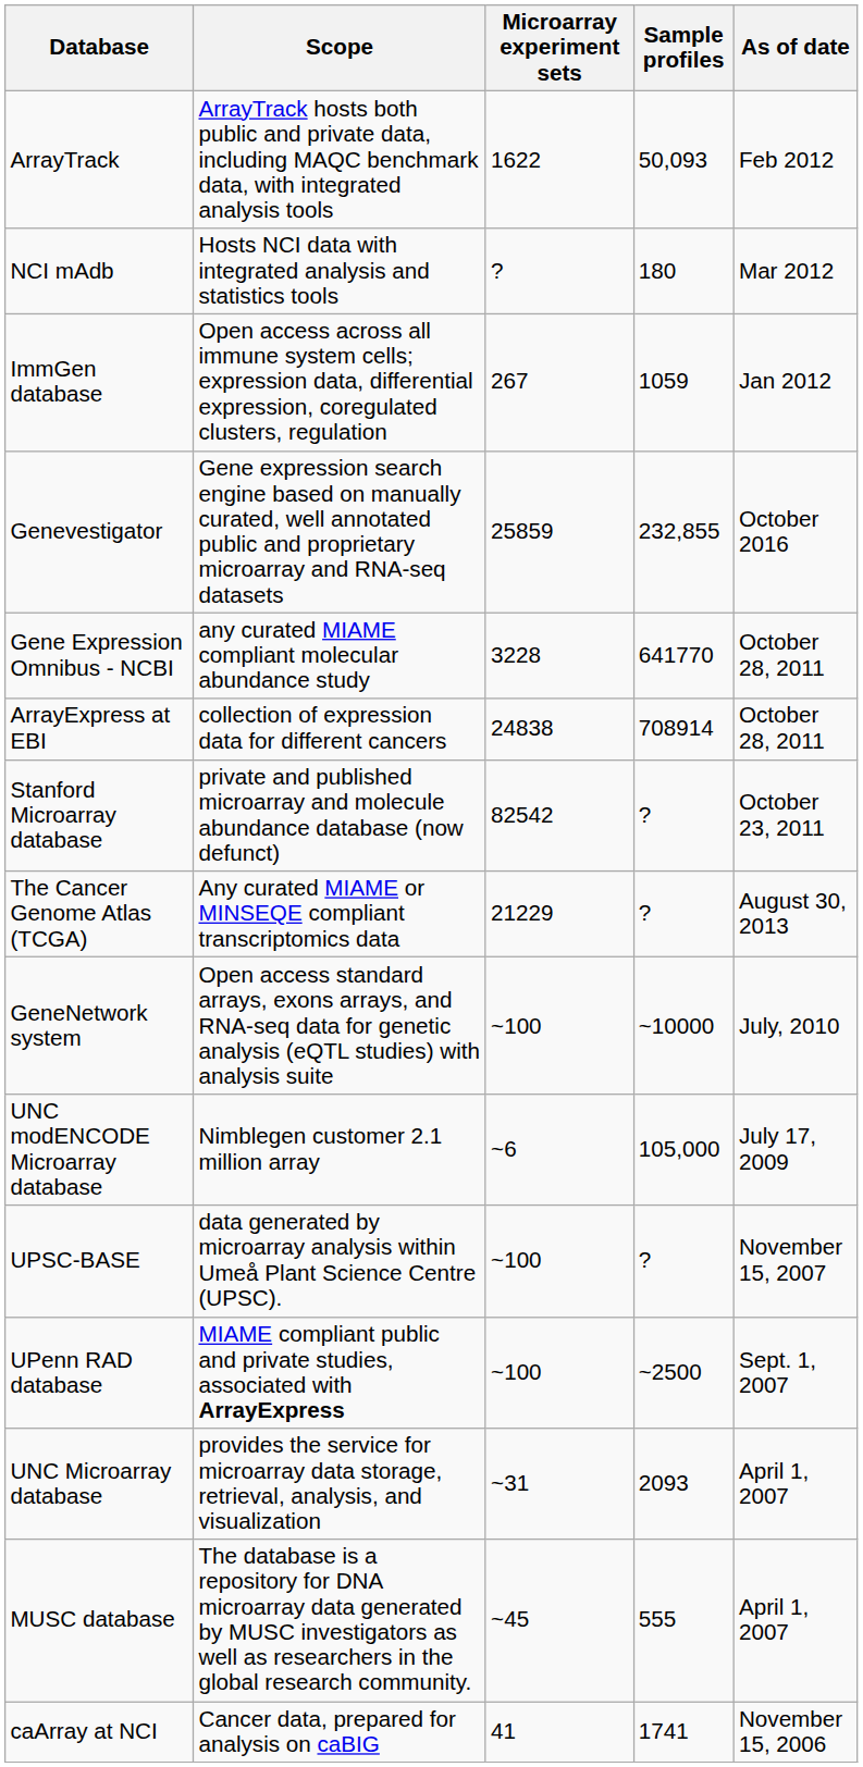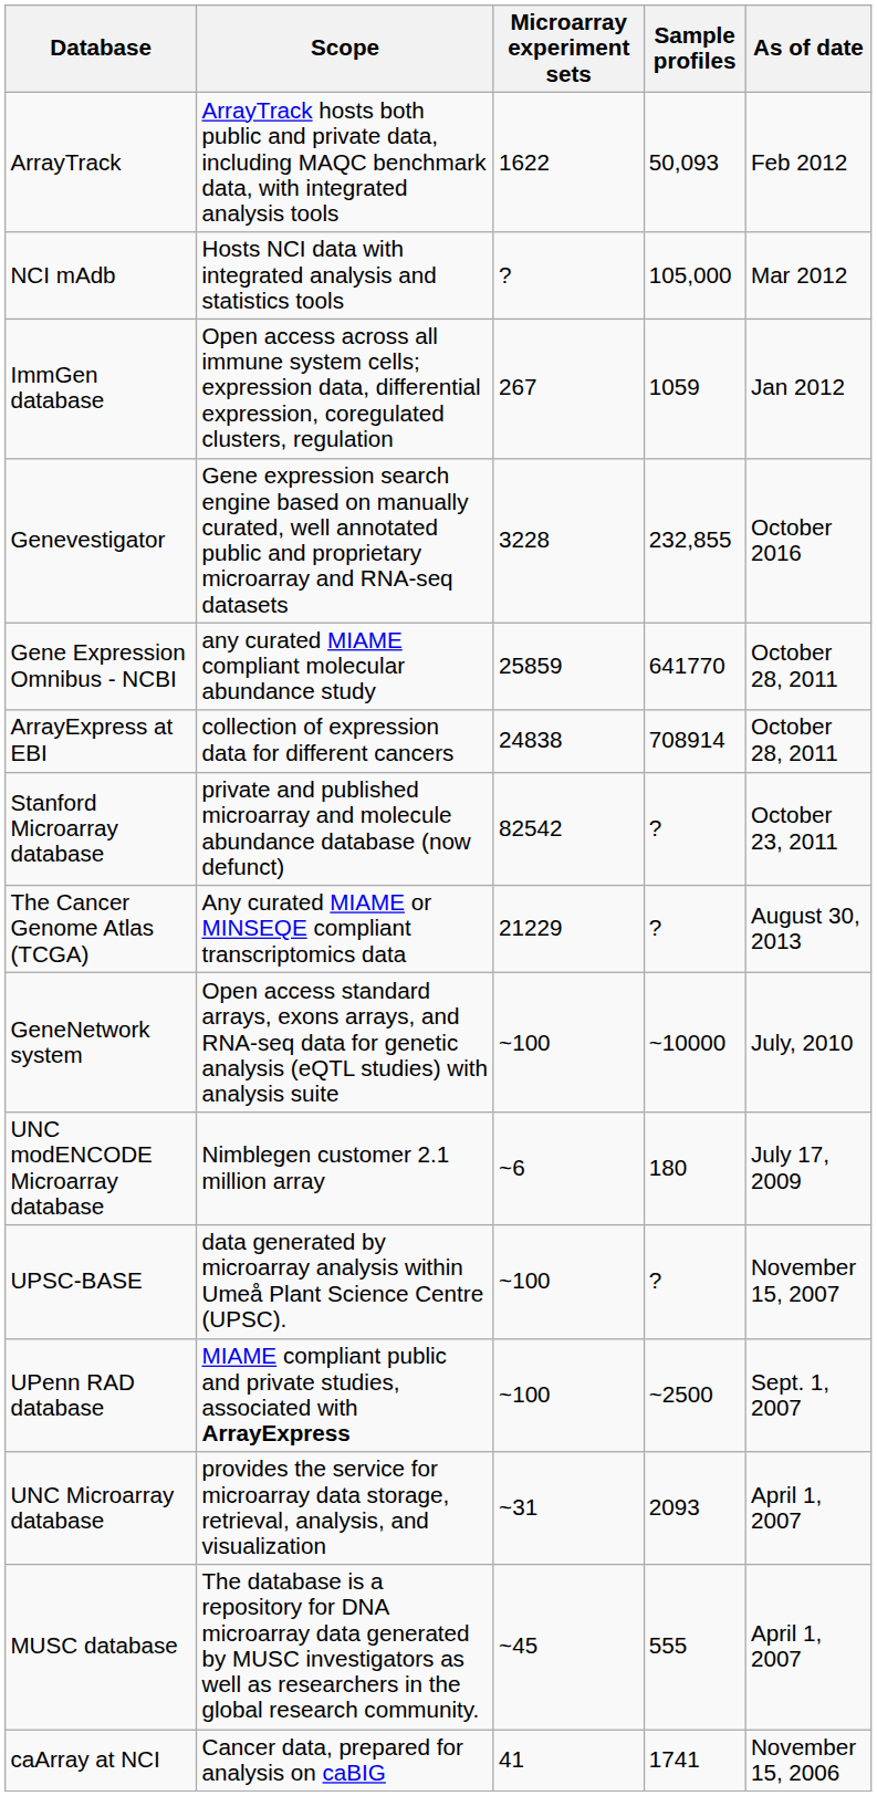NCI mAdb | Sample profiles: 180 -> 105,000
Genevestigator | Microarray experiment sets: 25859 -> 3228
Gene Expression Omnibus - NCBI | Microarray experiment sets: 3228 -> 25859
UNC modENCODE Microarray database | Sample profiles: 105,000 -> 180
